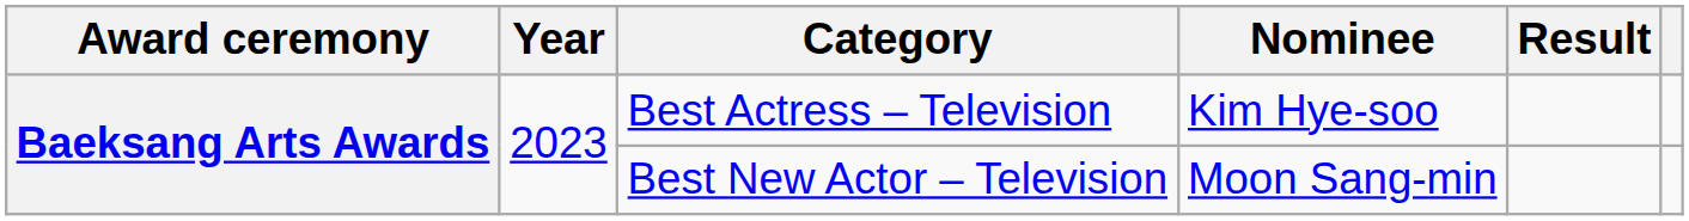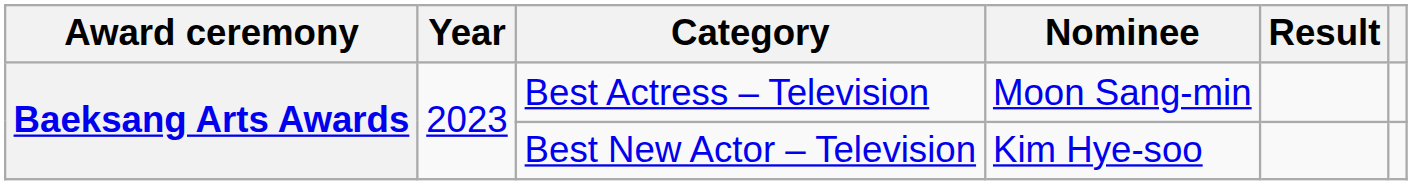Best Actress – Television | Nominee: Kim Hye-soo -> Moon Sang-min
Best New Actor – Television | Nominee: Moon Sang-min -> Kim Hye-soo
